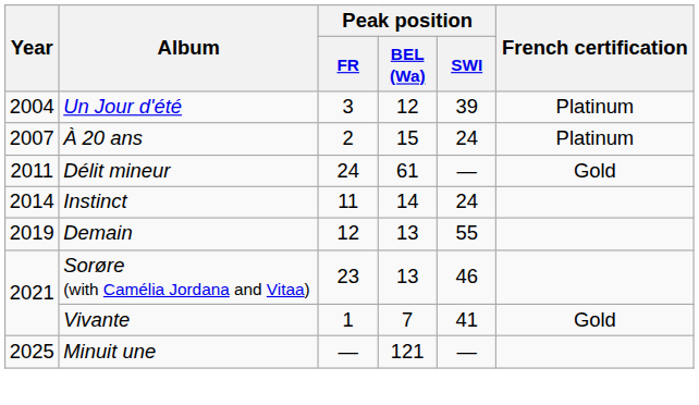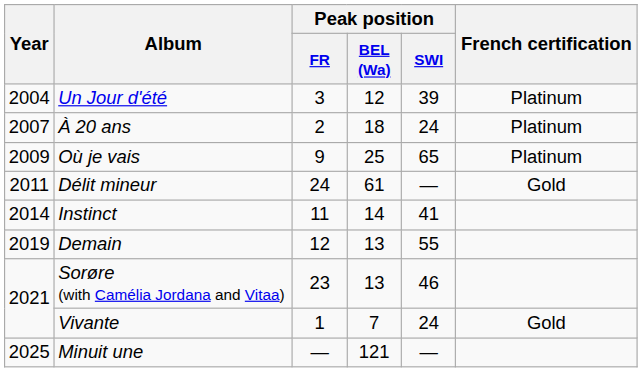À 20 ans | Peak position / BEL (Wa): 15 -> 18
+ row: 2009 | Où je vais | 9 | 25 | 65 | Platinum
Instinct | Peak position / SWI: 24 -> 41
Vivante | Peak position / SWI: 41 -> 24
